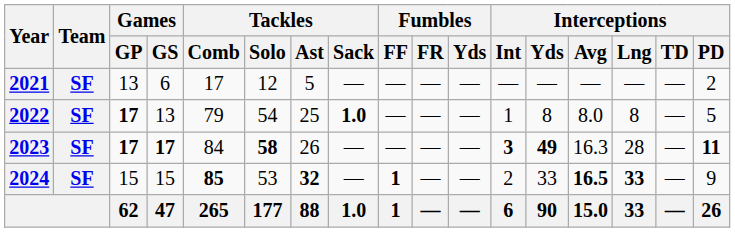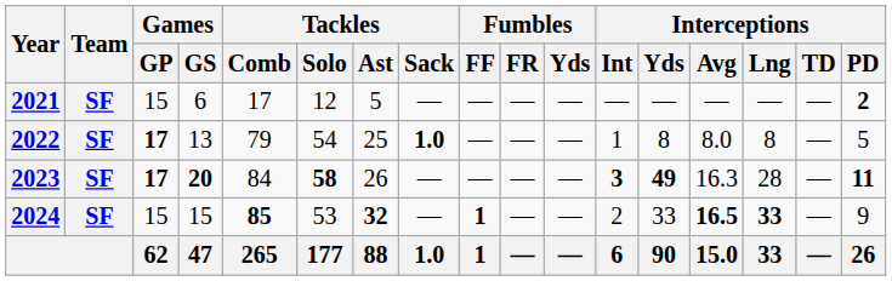2021 | Games / GP: 13 -> 15
2021 | Interceptions / PD: normal -> bold
2023 | Games / GS: 17 -> 20
